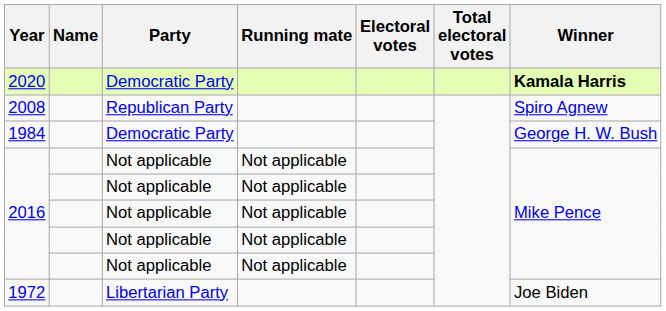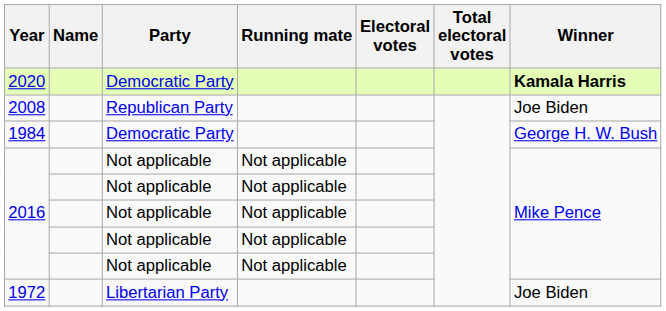2008 | Winner: Spiro Agnew -> Joe Biden
